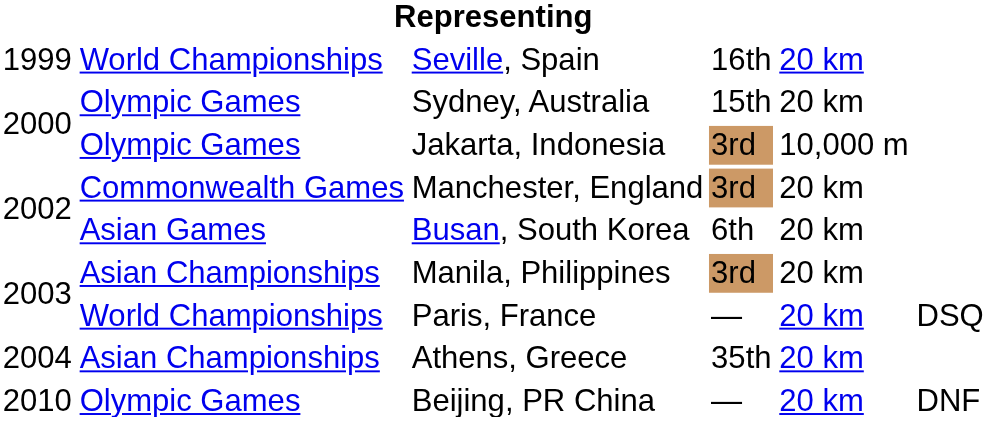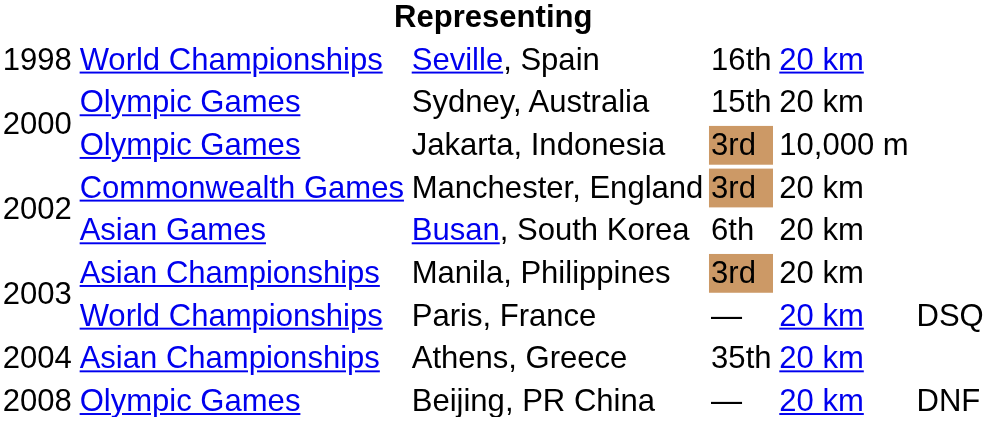Seville, Spain | column 1: 1999 -> 1998
Beijing, PR China | column 1: 2010 -> 2008
